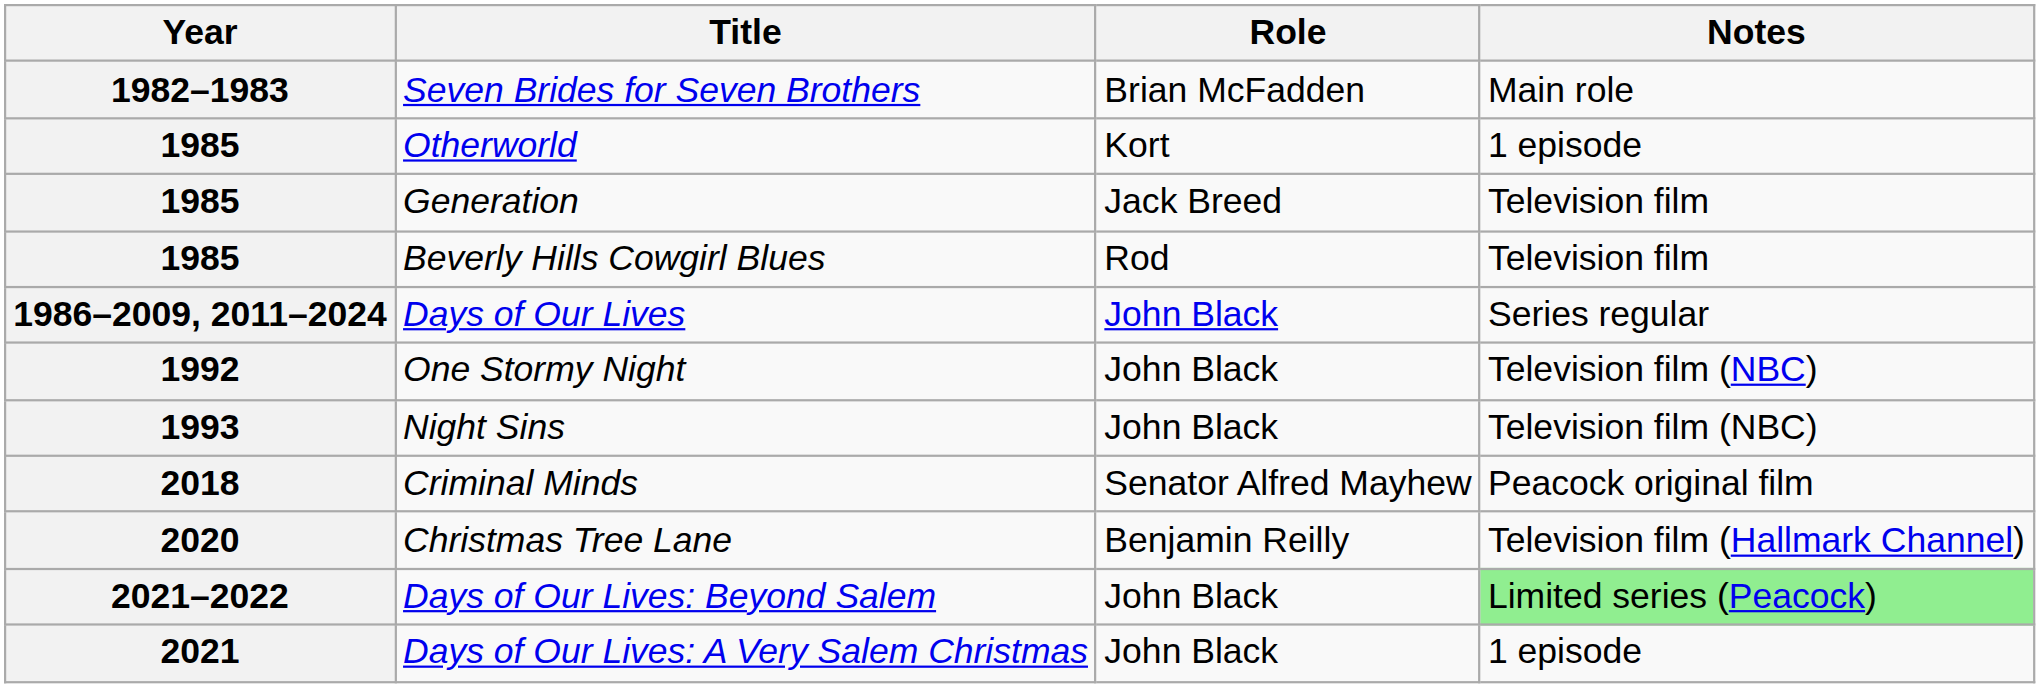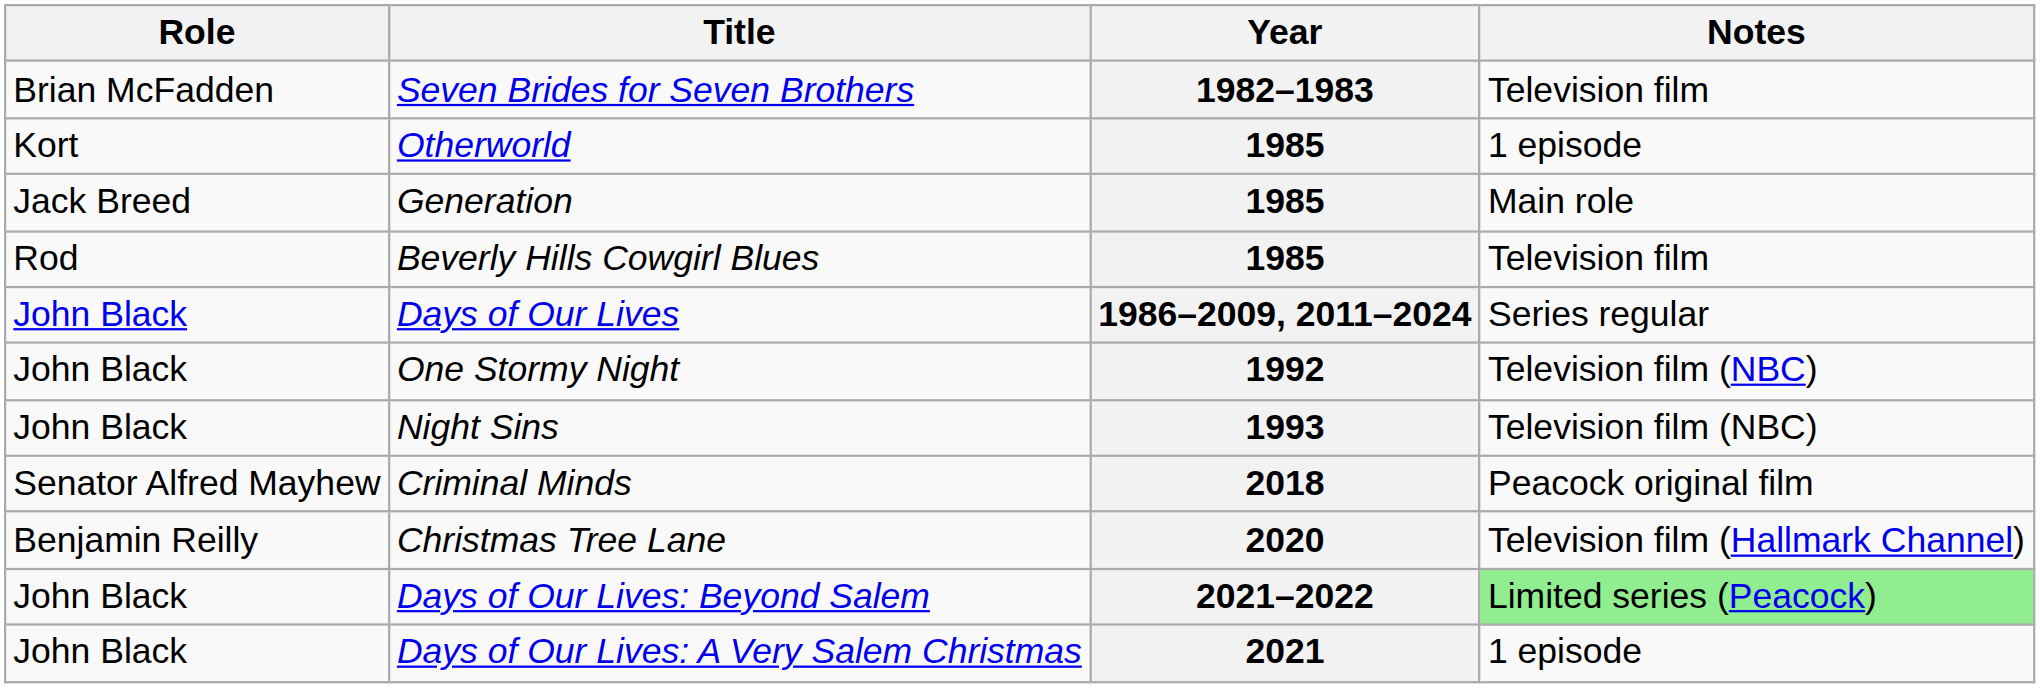columns swapped: Year <-> Role
Seven Brides for Seven Brothers | Notes: Main role -> Television film
Generation | Notes: Television film -> Main role
